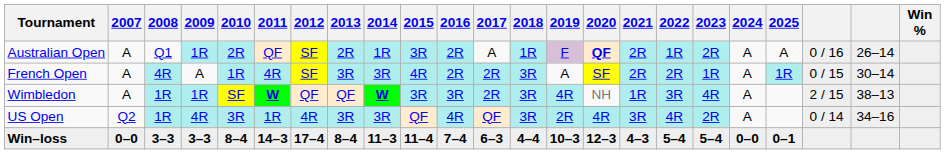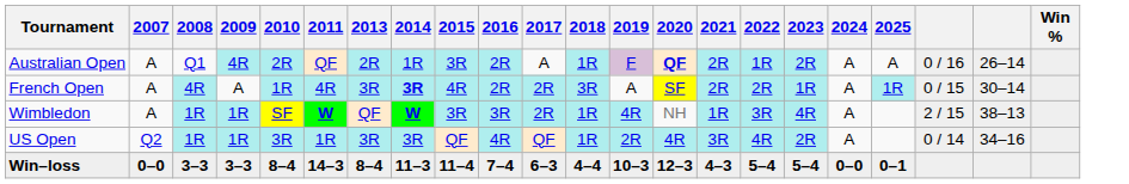- column: 2012 | SF | SF | QF | 4R | 17–4
Australian Open | 2009: 1R -> 4R
French Open | 2014: normal -> bold
Wimbledon | 2018: 3R -> 1R
US Open | 2009: 4R -> 1R
US Open | 2018: 3R -> 1R
